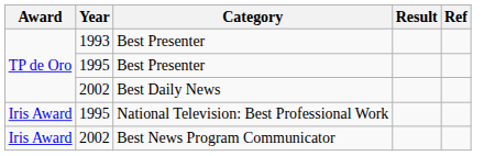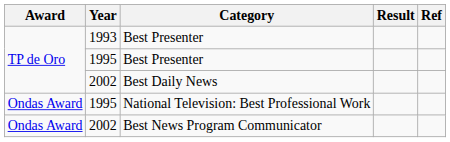National Television: Best Professional Work | Award: Iris Award -> Ondas Award
Best News Program Communicator | Award: Iris Award -> Ondas Award
